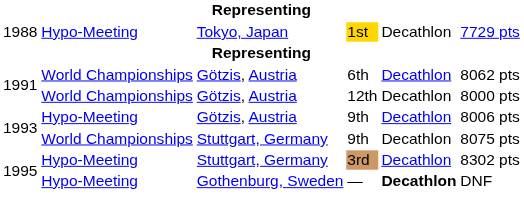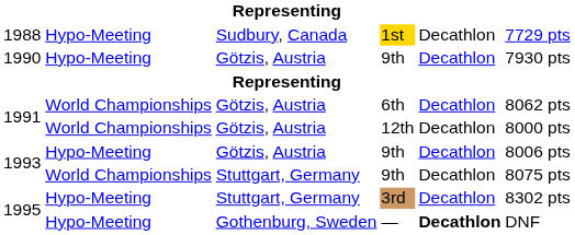1st | column 3: Tokyo, Japan -> Sudbury, Canada
+ row: 1990 | Hypo-Meeting | Götzis, Austria | 9th | Decathlon | 7930 pts
